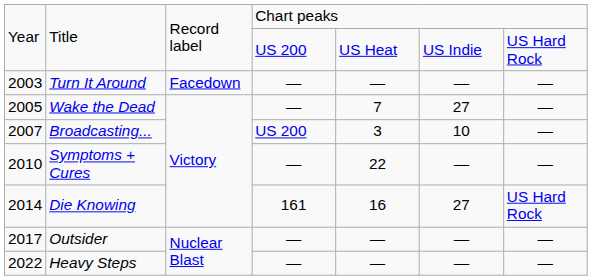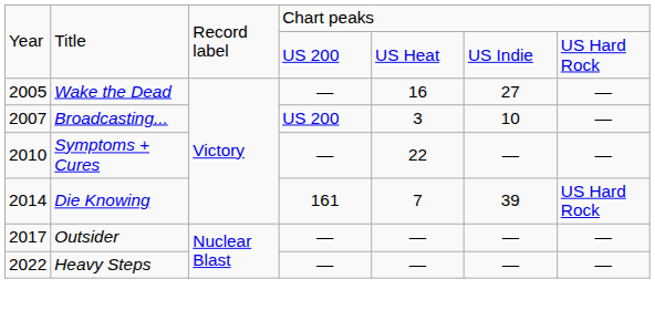- row: 2003 | Turn It Around | Facedown | — | — | — | —
Wake the Dead | column 5: 7 -> 16
Die Knowing | column 5: 16 -> 7
Die Knowing | column 6: 27 -> 39
